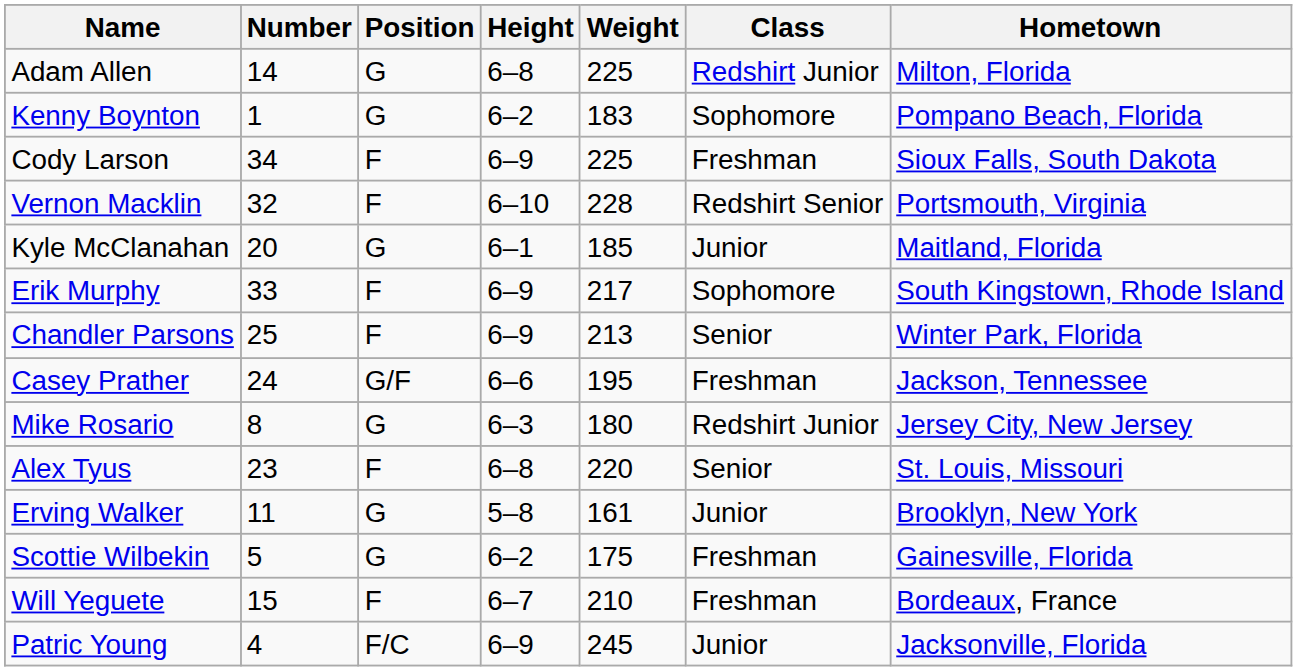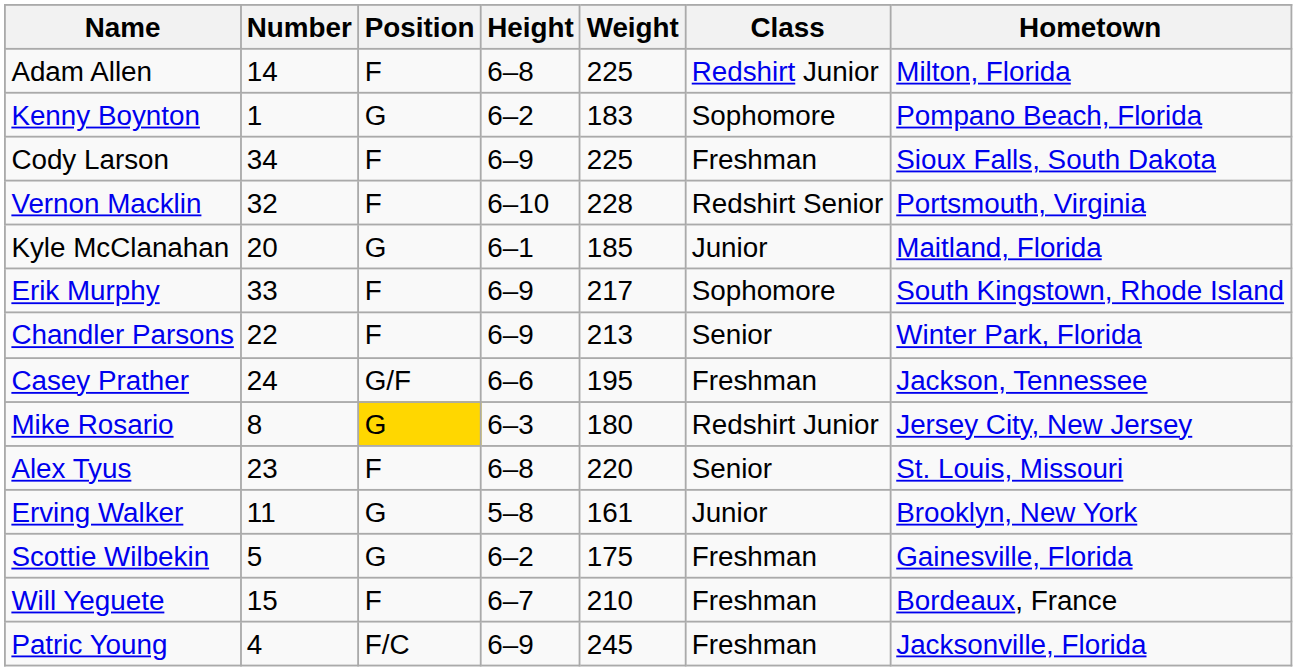Adam Allen | Position: G -> F
Chandler Parsons | Number: 25 -> 22
Mike Rosario | Position: no background -> gold background
Patric Young | Class: Junior -> Freshman
